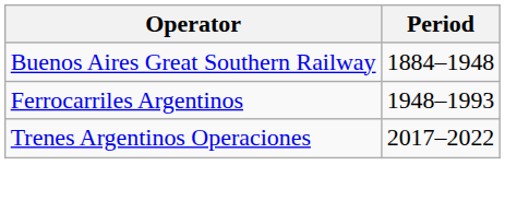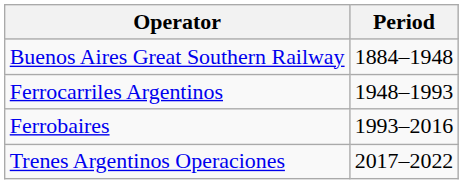+ row: Ferrobaires | 1993–2016
